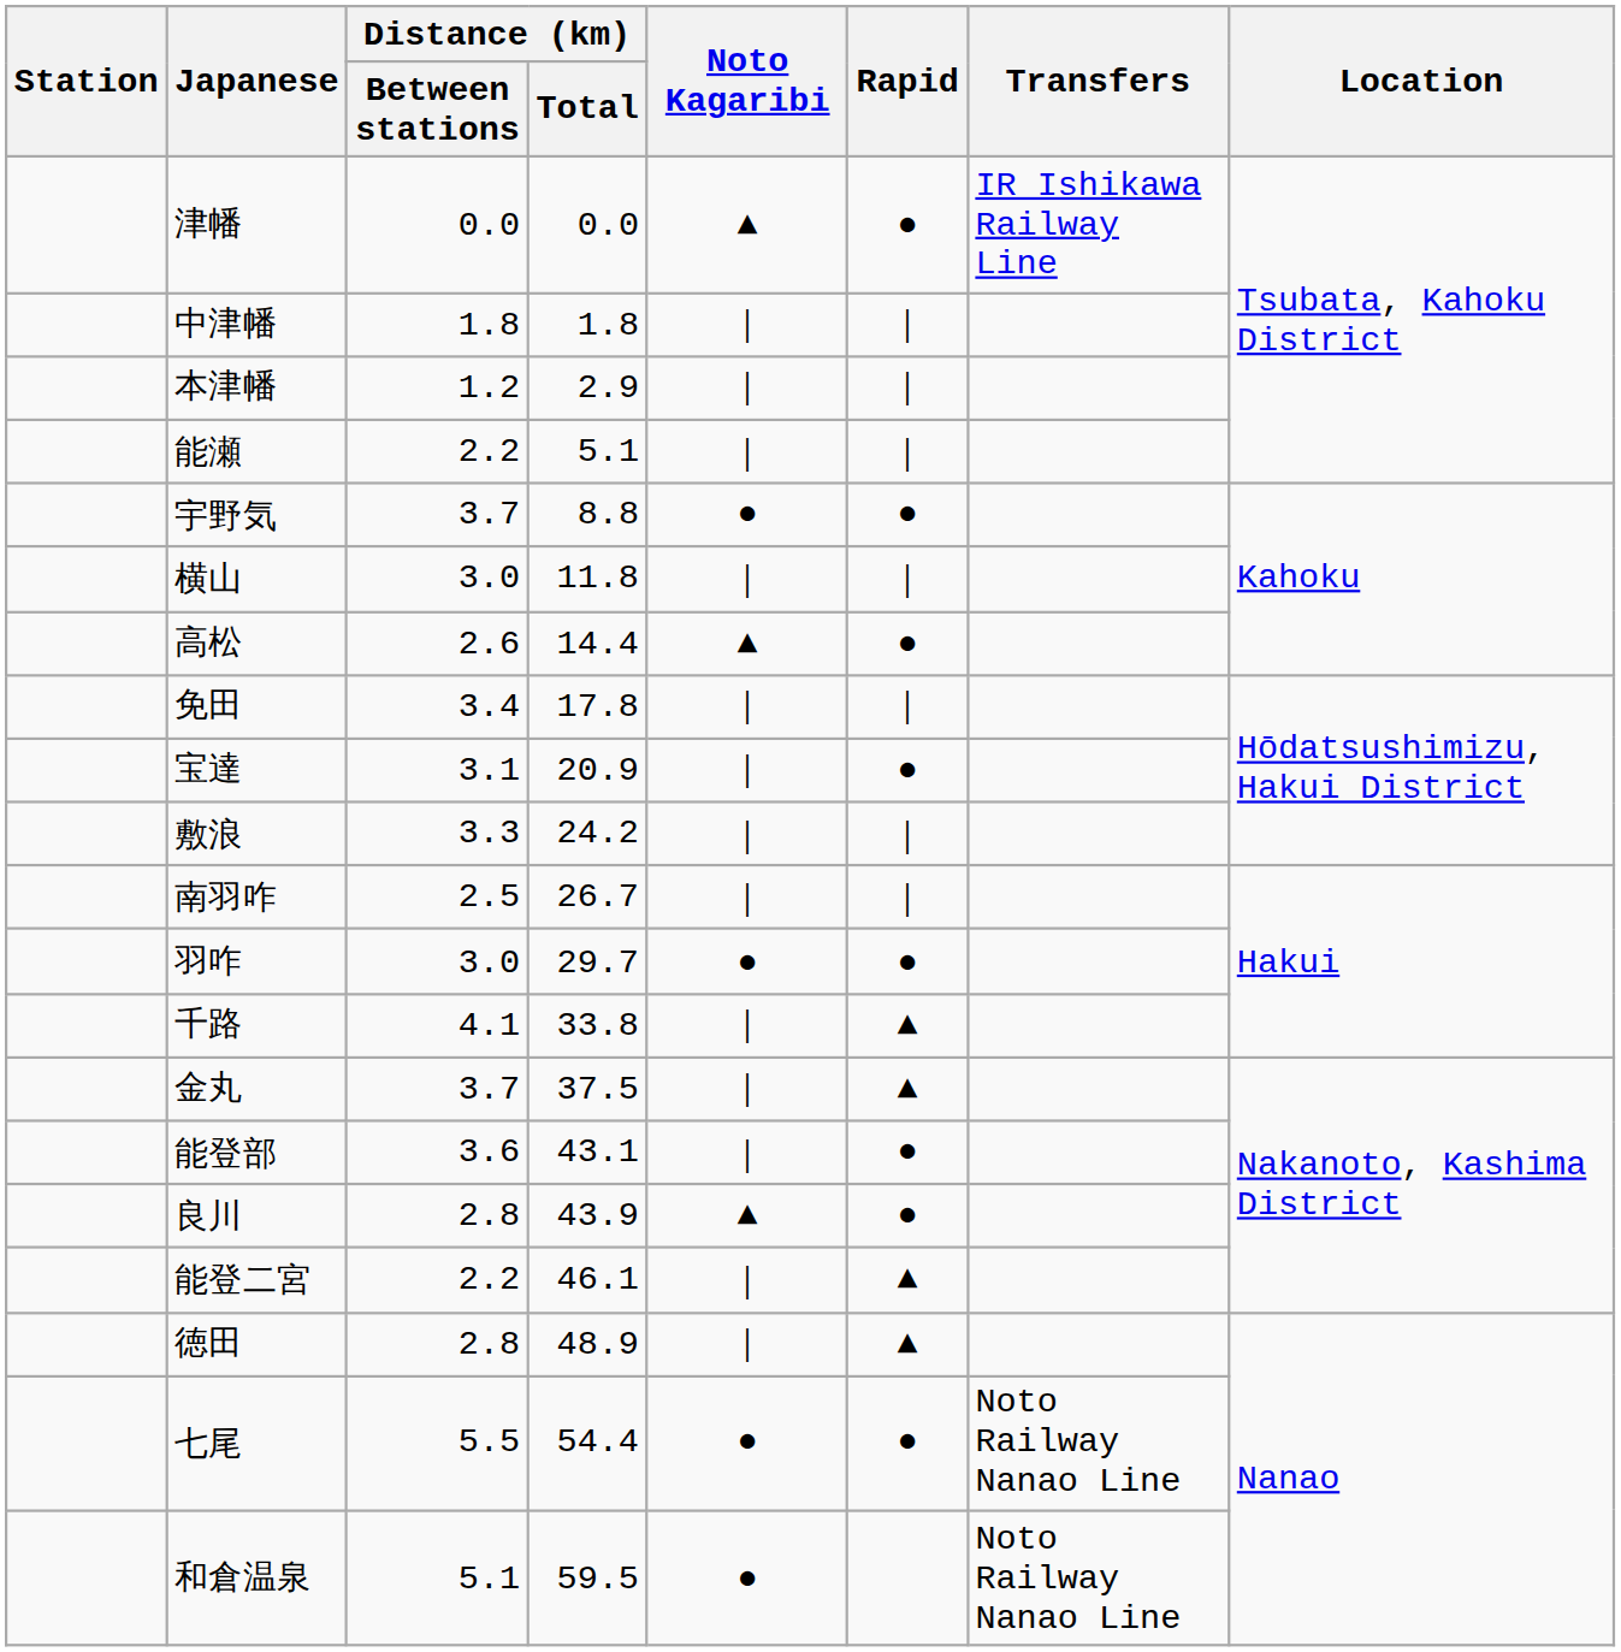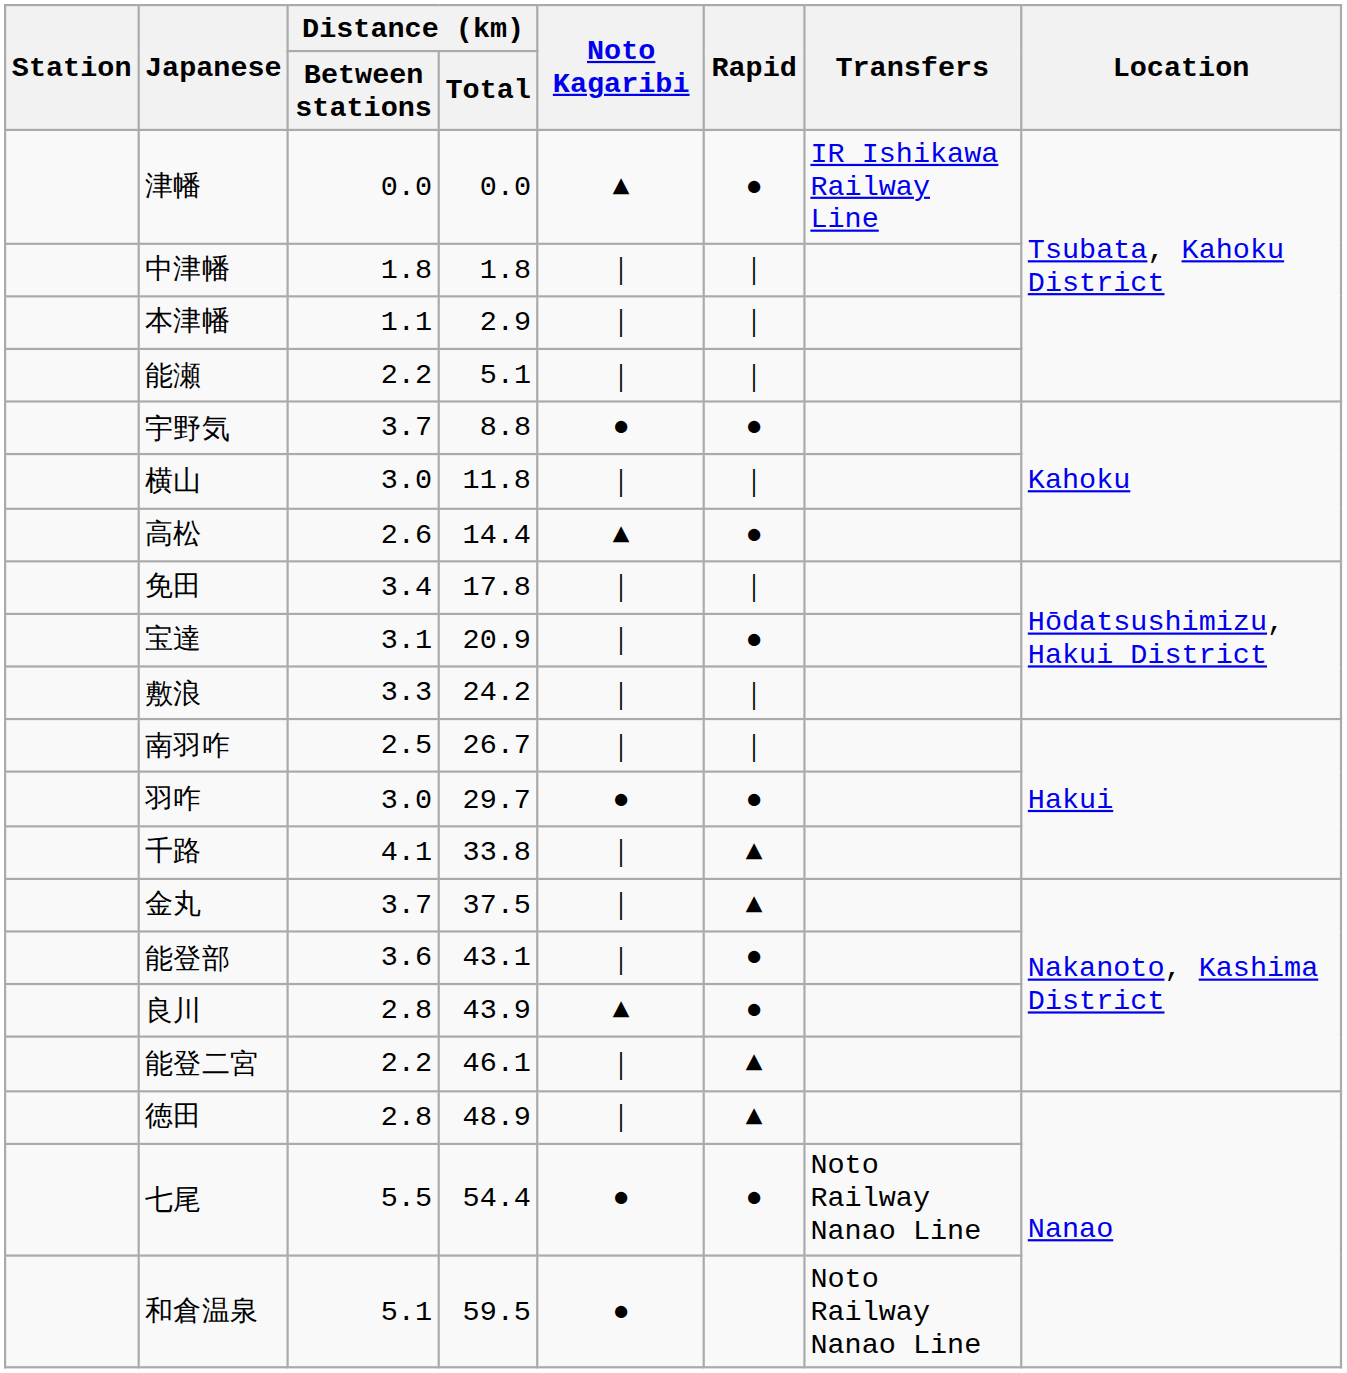本津幡 | Distance (km) / Between stations: 1.2 -> 1.1
